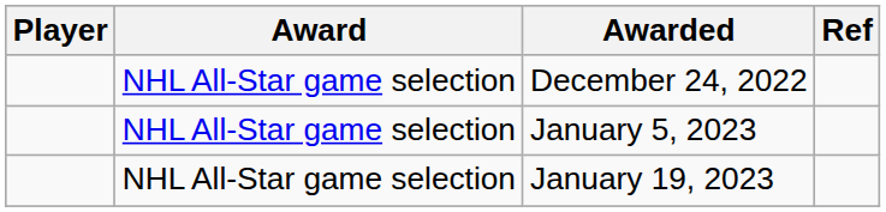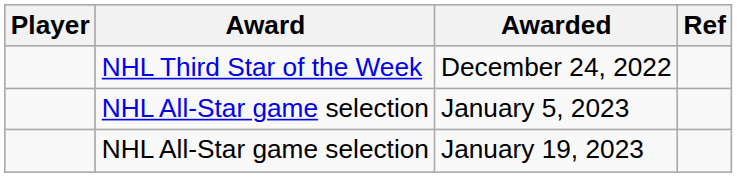December 24, 2022 | Award: NHL All-Star game selection -> NHL Third Star of the Week
